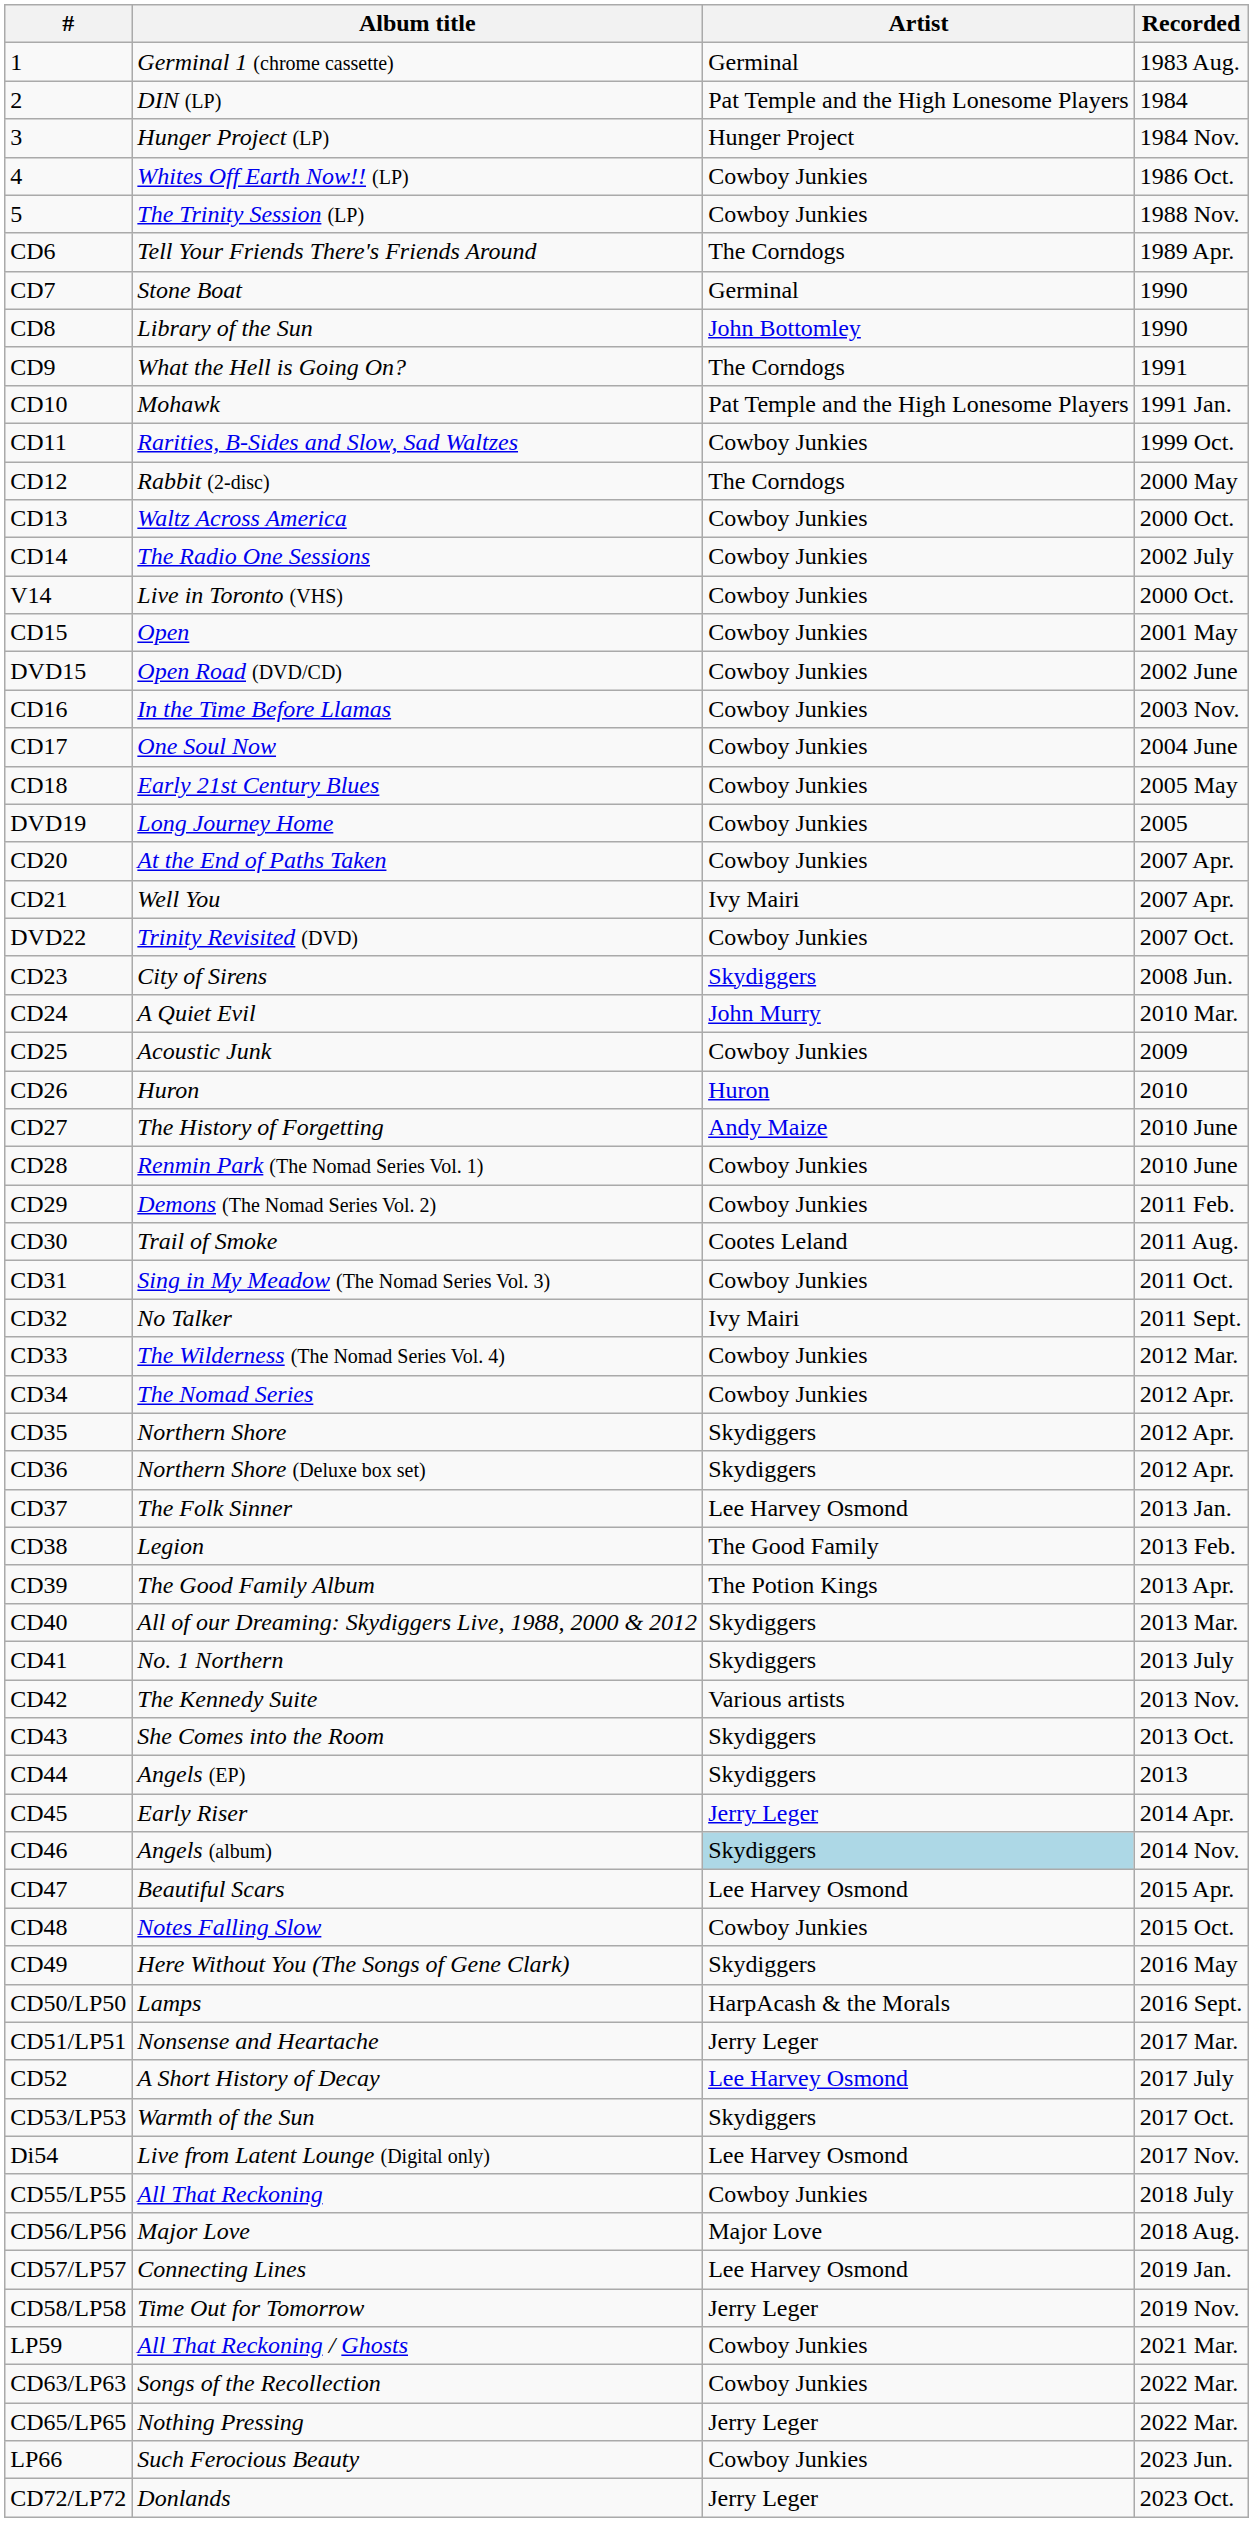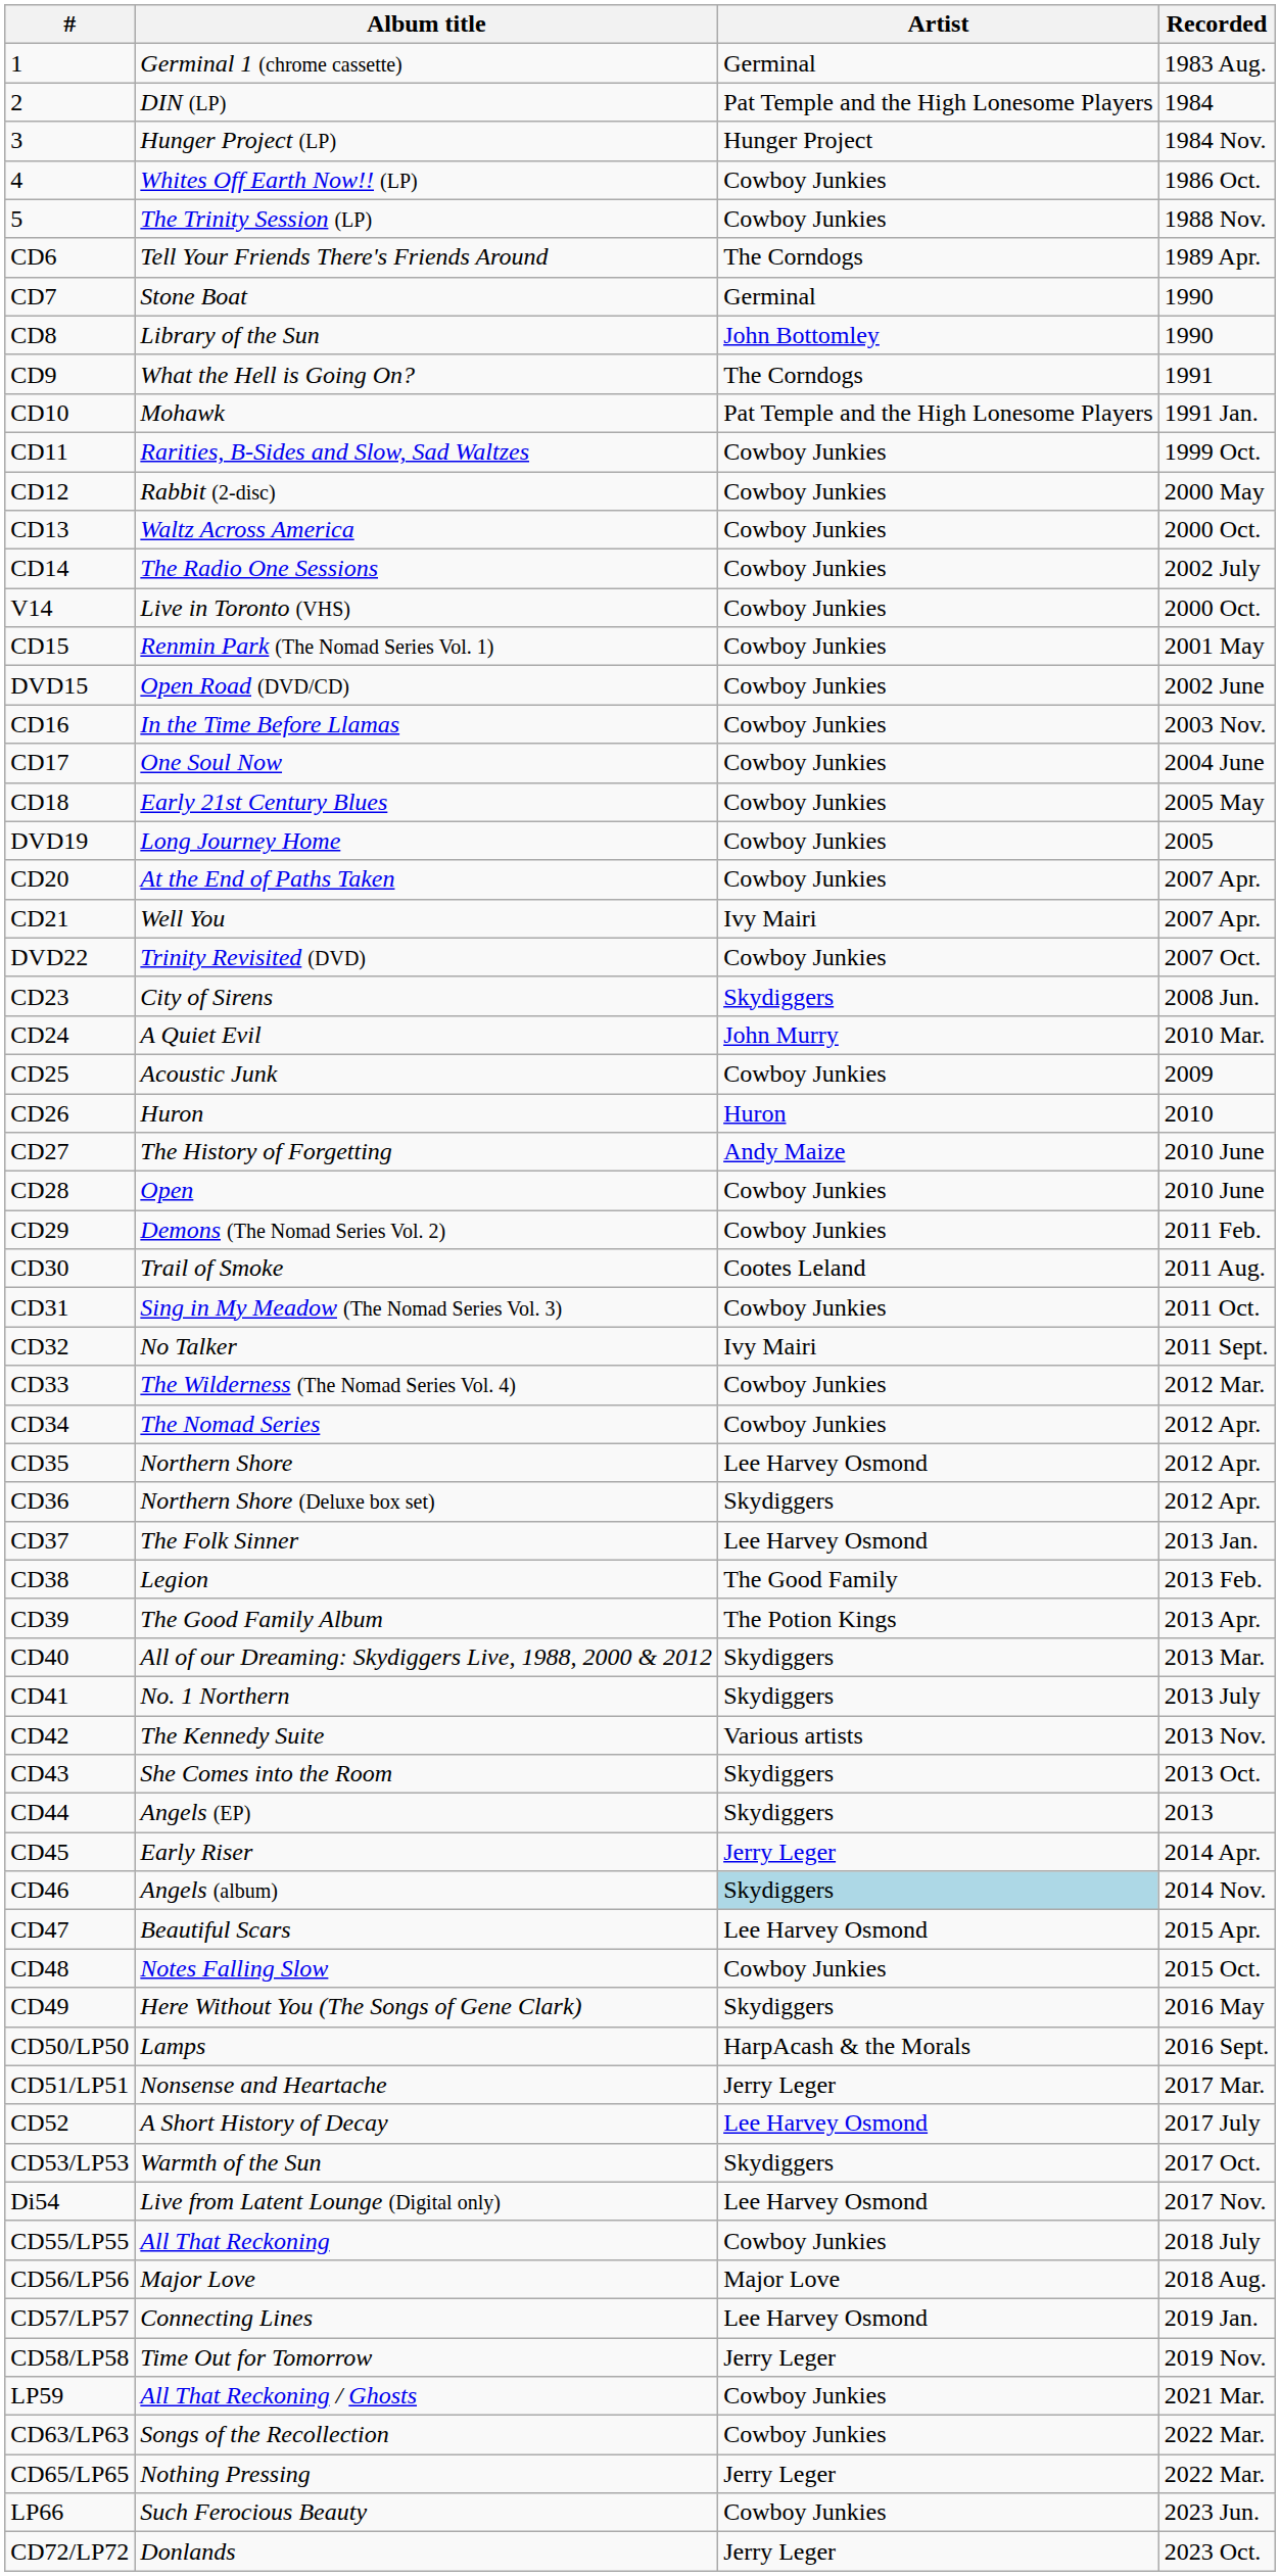CD12 | Artist: The Corndogs -> Cowboy Junkies
CD15 | Album title: Open -> Renmin Park (The Nomad Series Vol. 1)
CD28 | Album title: Renmin Park (The Nomad Series Vol. 1) -> Open
CD35 | Artist: Skydiggers -> Lee Harvey Osmond
